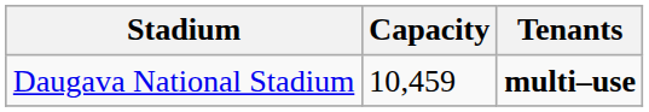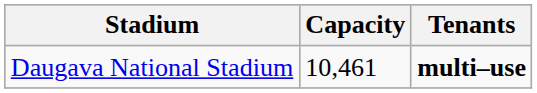Daugava National Stadium | Capacity: 10,459 -> 10,461
